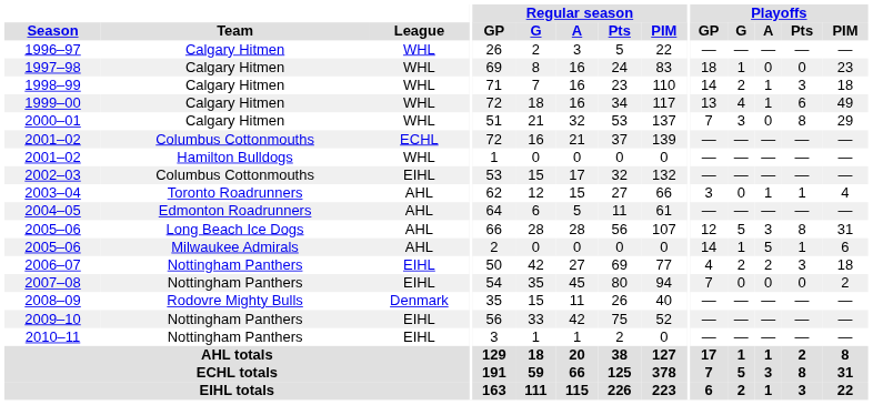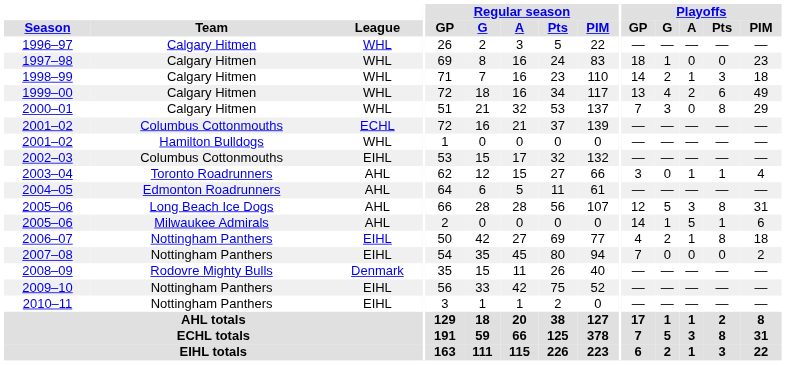1999–00 | Playoffs / A: 1 -> 2
2006–07 | Playoffs / A: 2 -> 1
2006–07 | Playoffs / Pts: 3 -> 8
